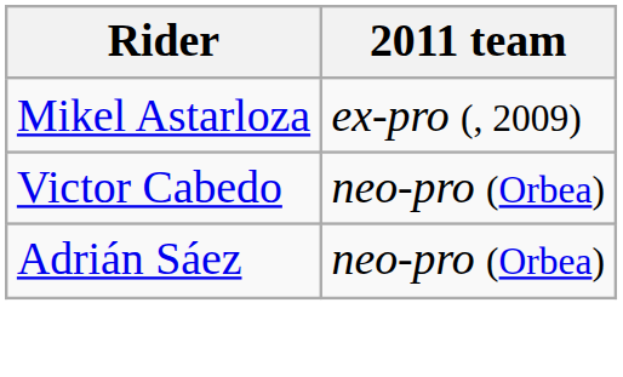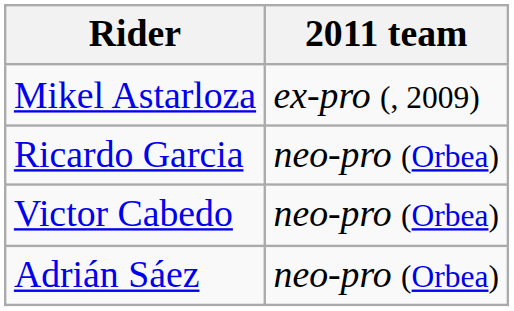+ row: Ricardo Garcia | neo-pro (Orbea)
